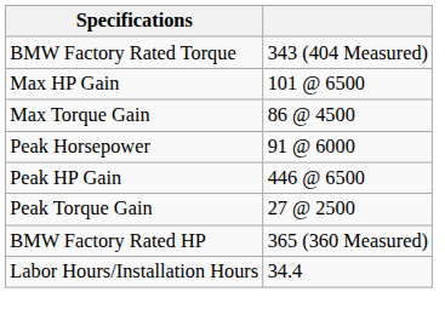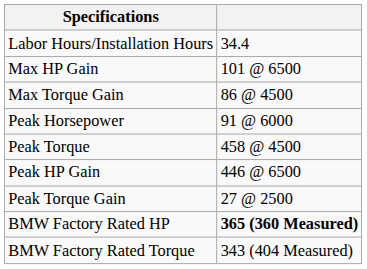rows swapped: Labor Hours/Installation Hours <-> BMW Factory Rated Torque
+ row: Peak Torque | 458 @ 4500
BMW Factory Rated HP | column 2: normal -> bold
